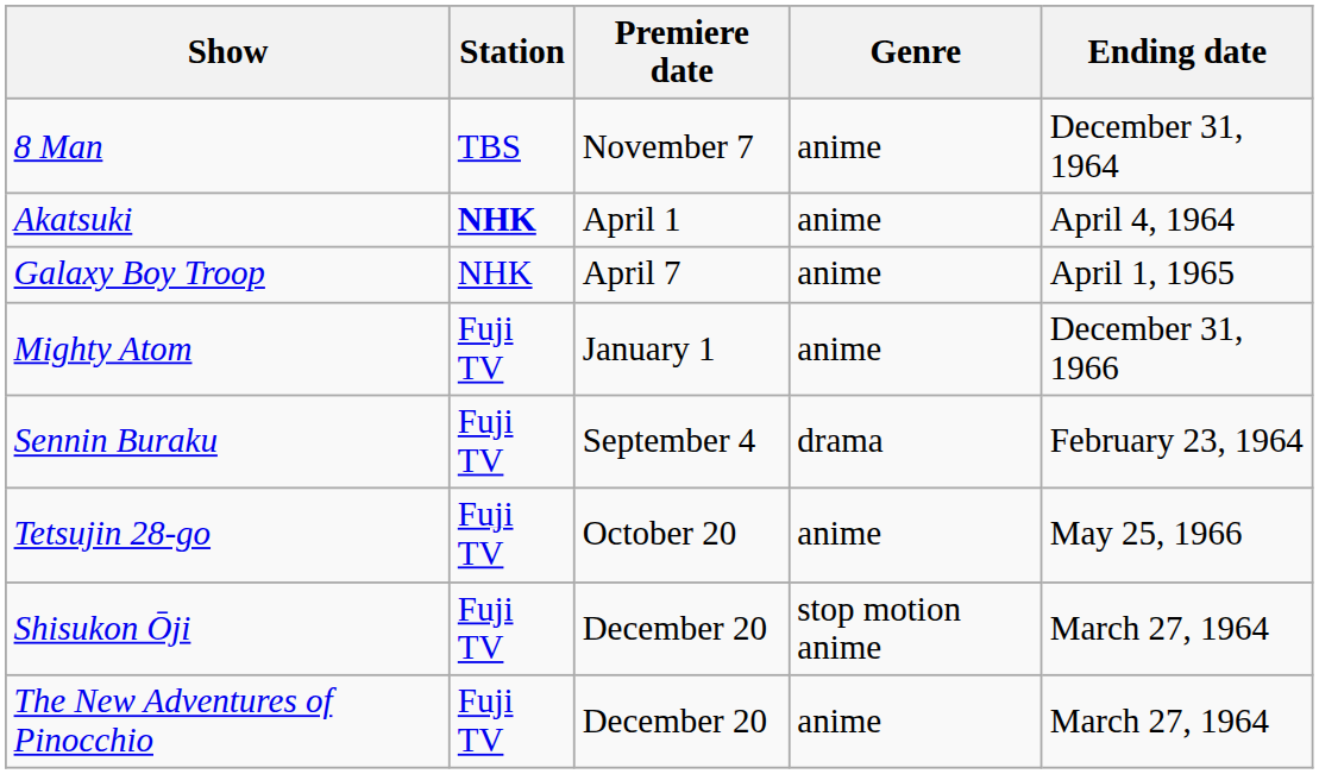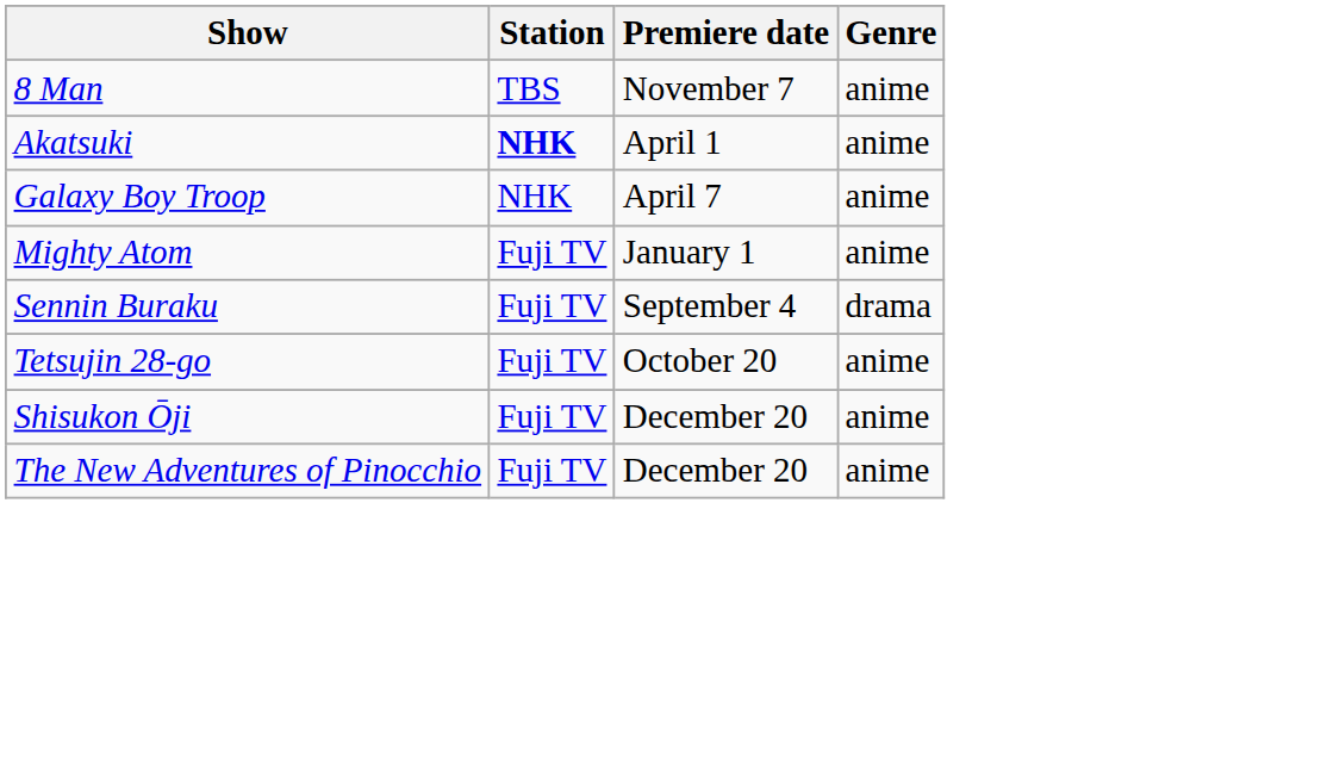- column: Ending date | December 31, 1964 | April 4, 1964 | April 1, 1965 | December 31, 1966 | February 23, 1964 | May 25, 1966 | March 27, 1964 | March 27, 1964
Shisukon Ōji | Genre: stop motion anime -> anime
